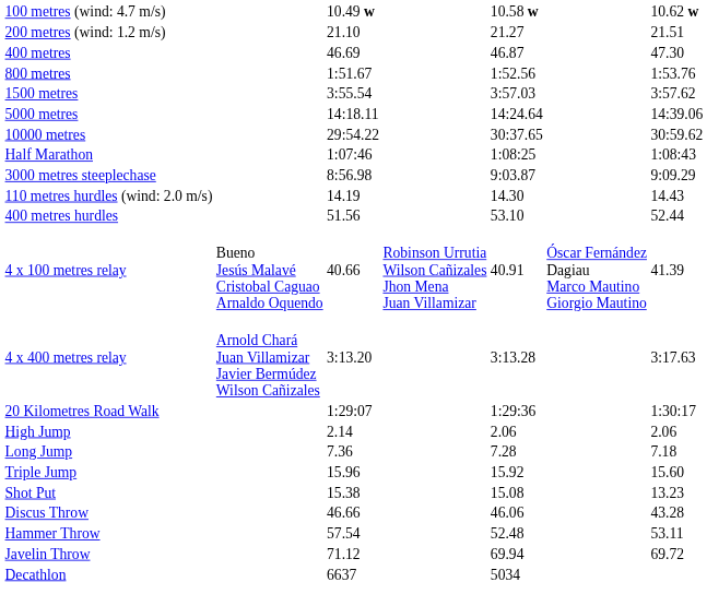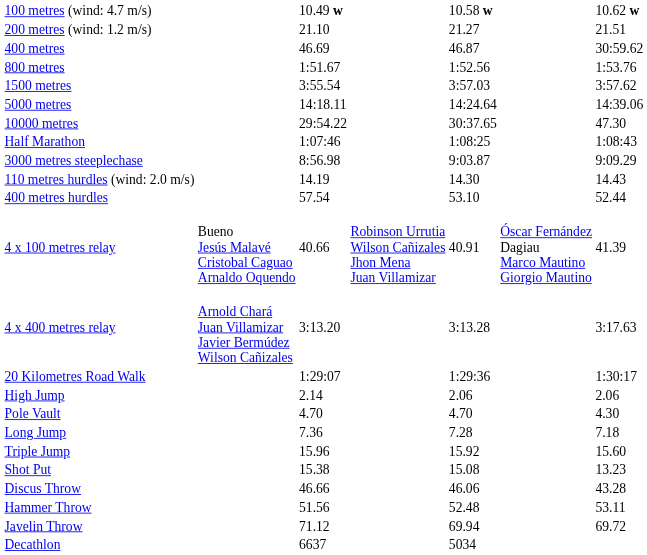400 metres | column 7: 47.30 -> 30:59.62
10000 metres | column 7: 30:59.62 -> 47.30
400 metres hurdles | column 3: 51.56 -> 57.54
+ row: Pole Vault | 4.70 | 4.70 | 4.30
Hammer Throw | column 3: 57.54 -> 51.56
